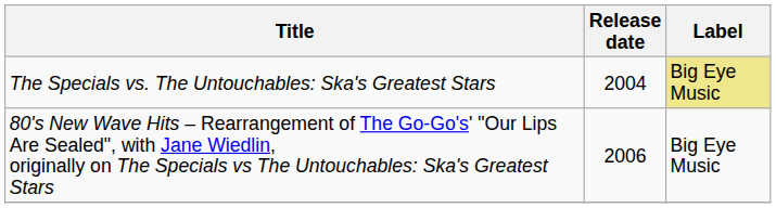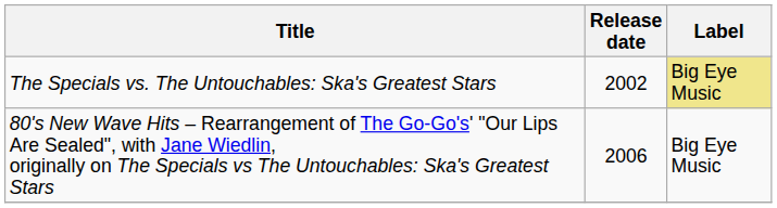The Specials vs. The Untouchables: Ska's Greatest Stars | Release date: 2004 -> 2002
